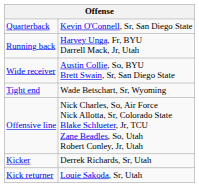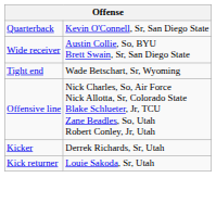- row: Running back | Harvey Unga, Fr, BYU Darrell Mack, Jr, Utah
